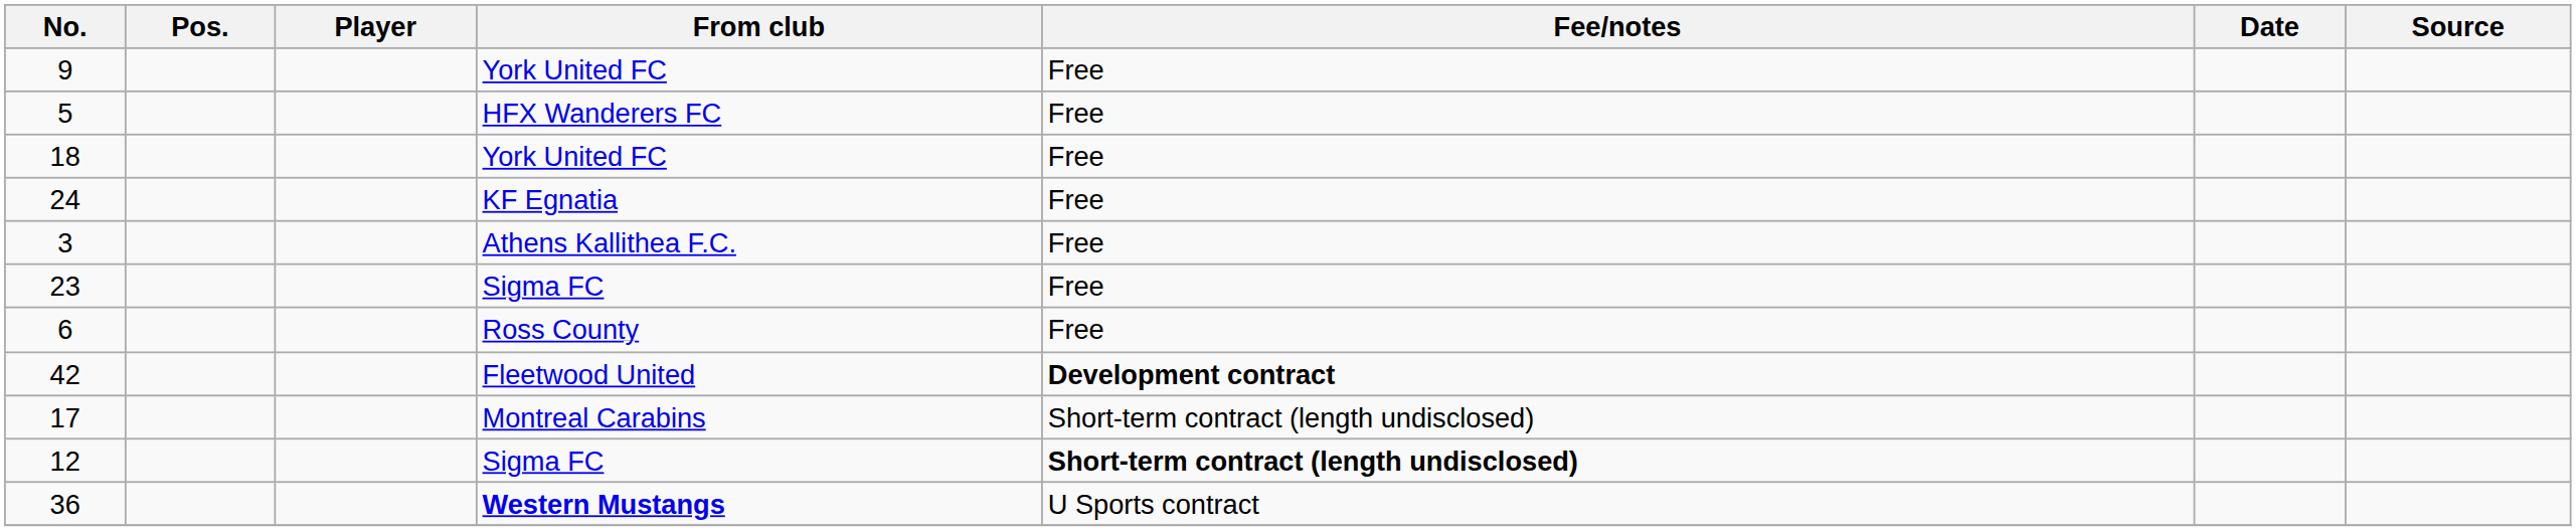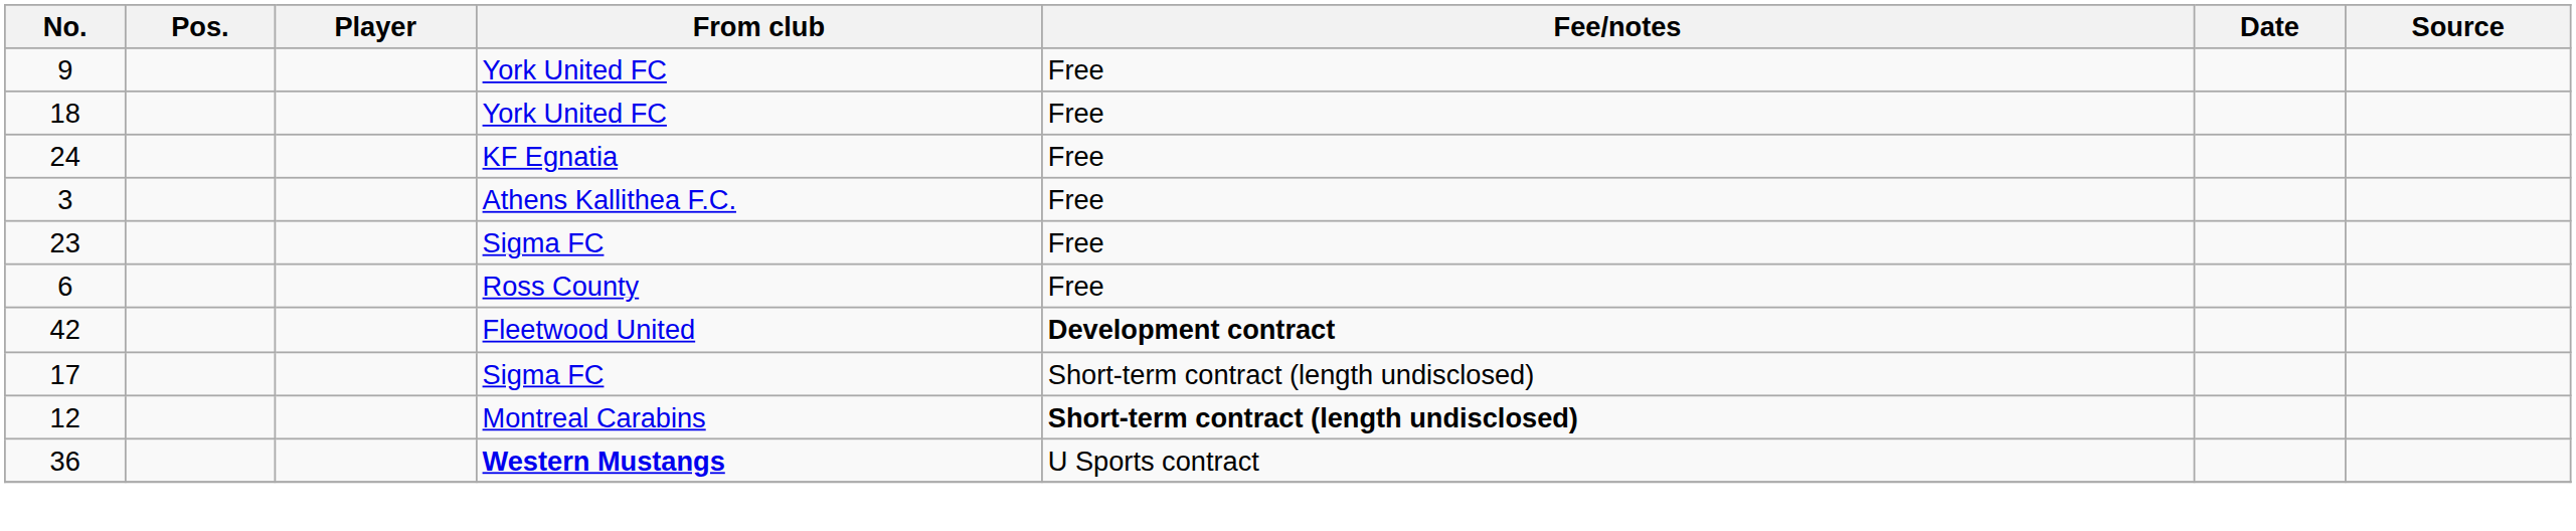- row: 5 | HFX Wanderers FC | Free
17 | From club: Montreal Carabins -> Sigma FC
12 | From club: Sigma FC -> Montreal Carabins
